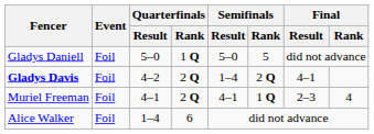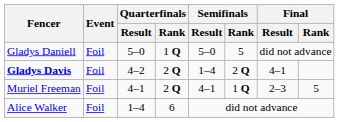Muriel Freeman | Final / Rank: 4 -> 5
